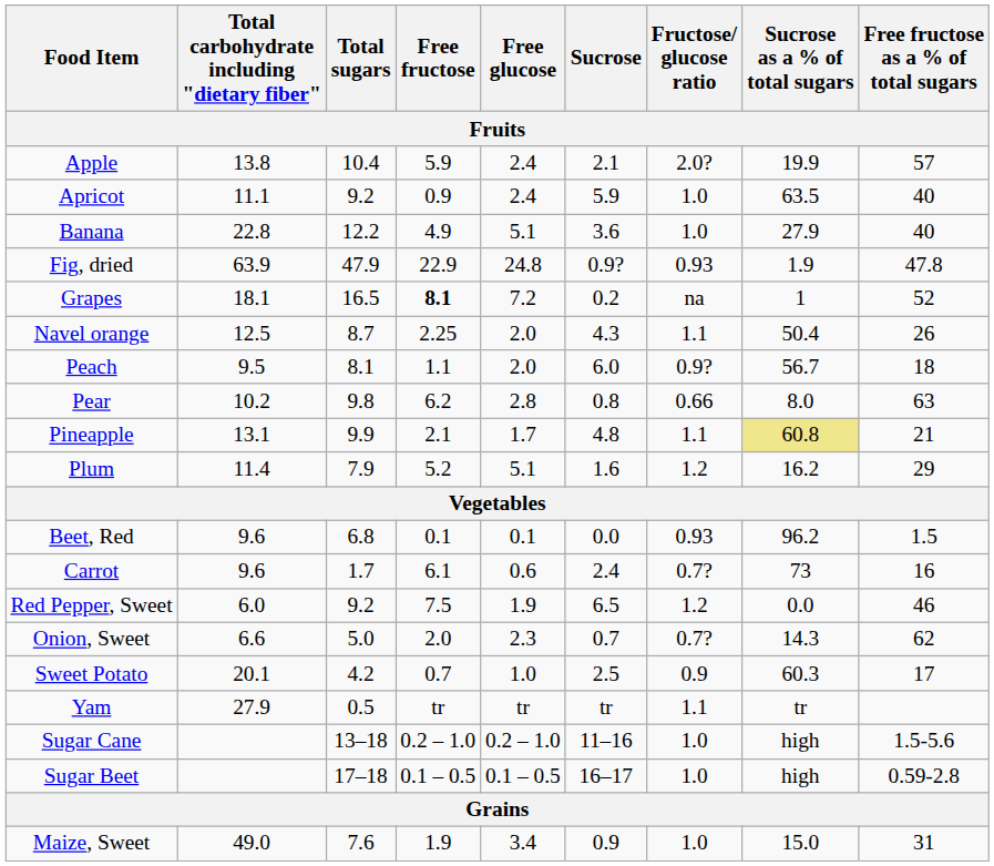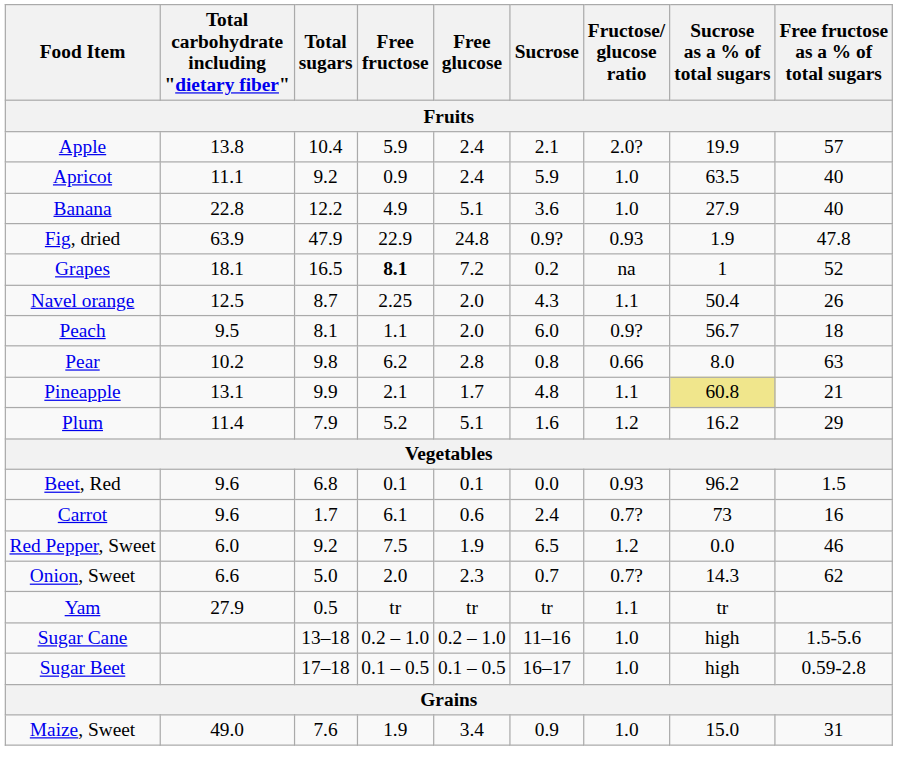- row: Sweet Potato | 20.1 | 4.2 | 0.7 | 1.0 | 2.5 | 0.9 | 60.3 | 17
